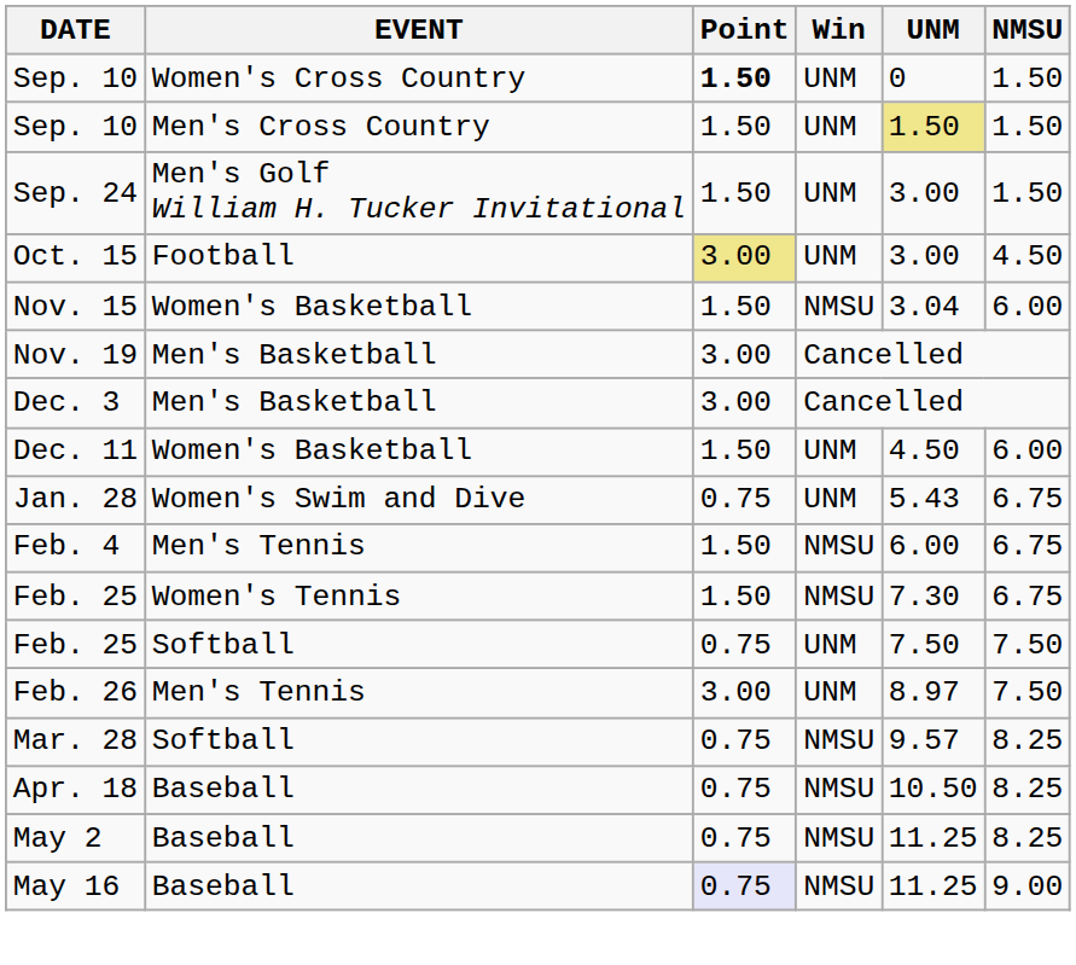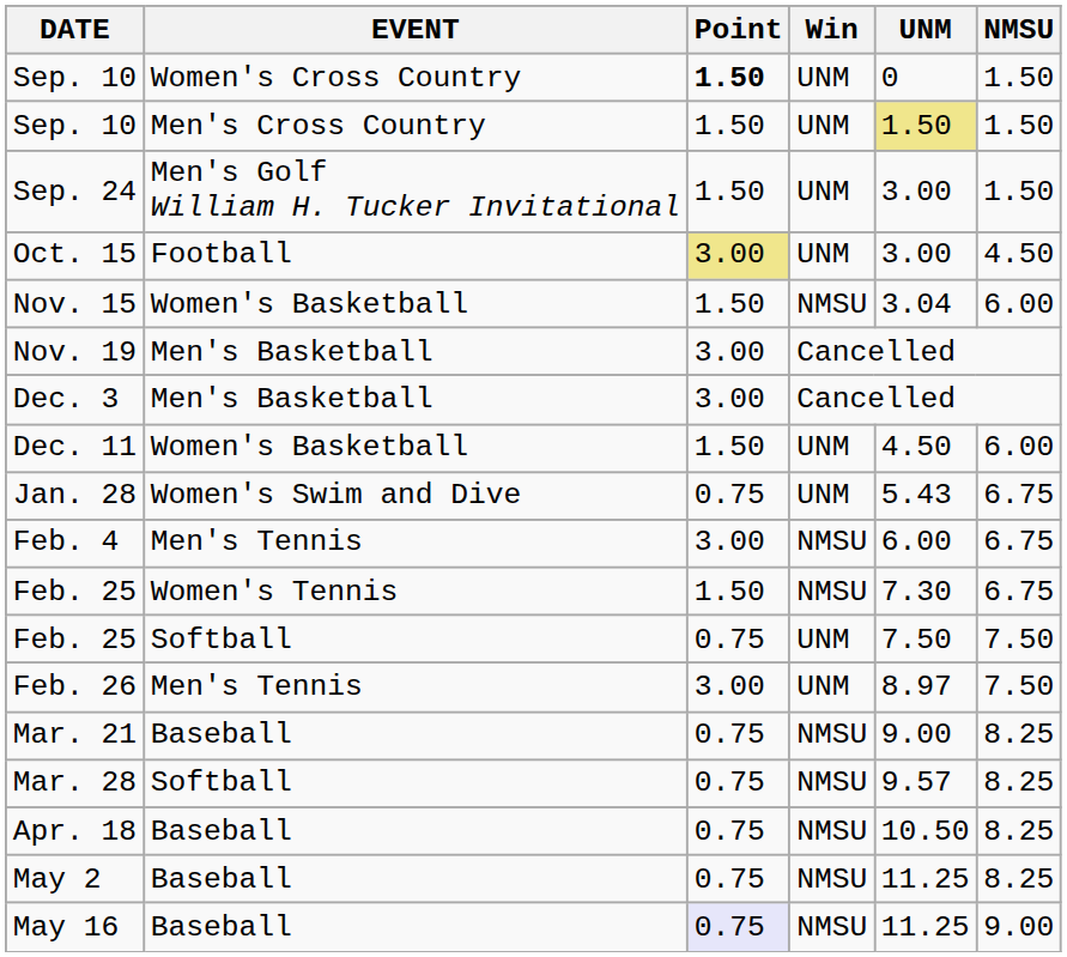Feb. 4 | Point: 1.50 -> 3.00
+ row: Mar. 21 | Baseball | 0.75 | NMSU | 9.00 | 8.25
